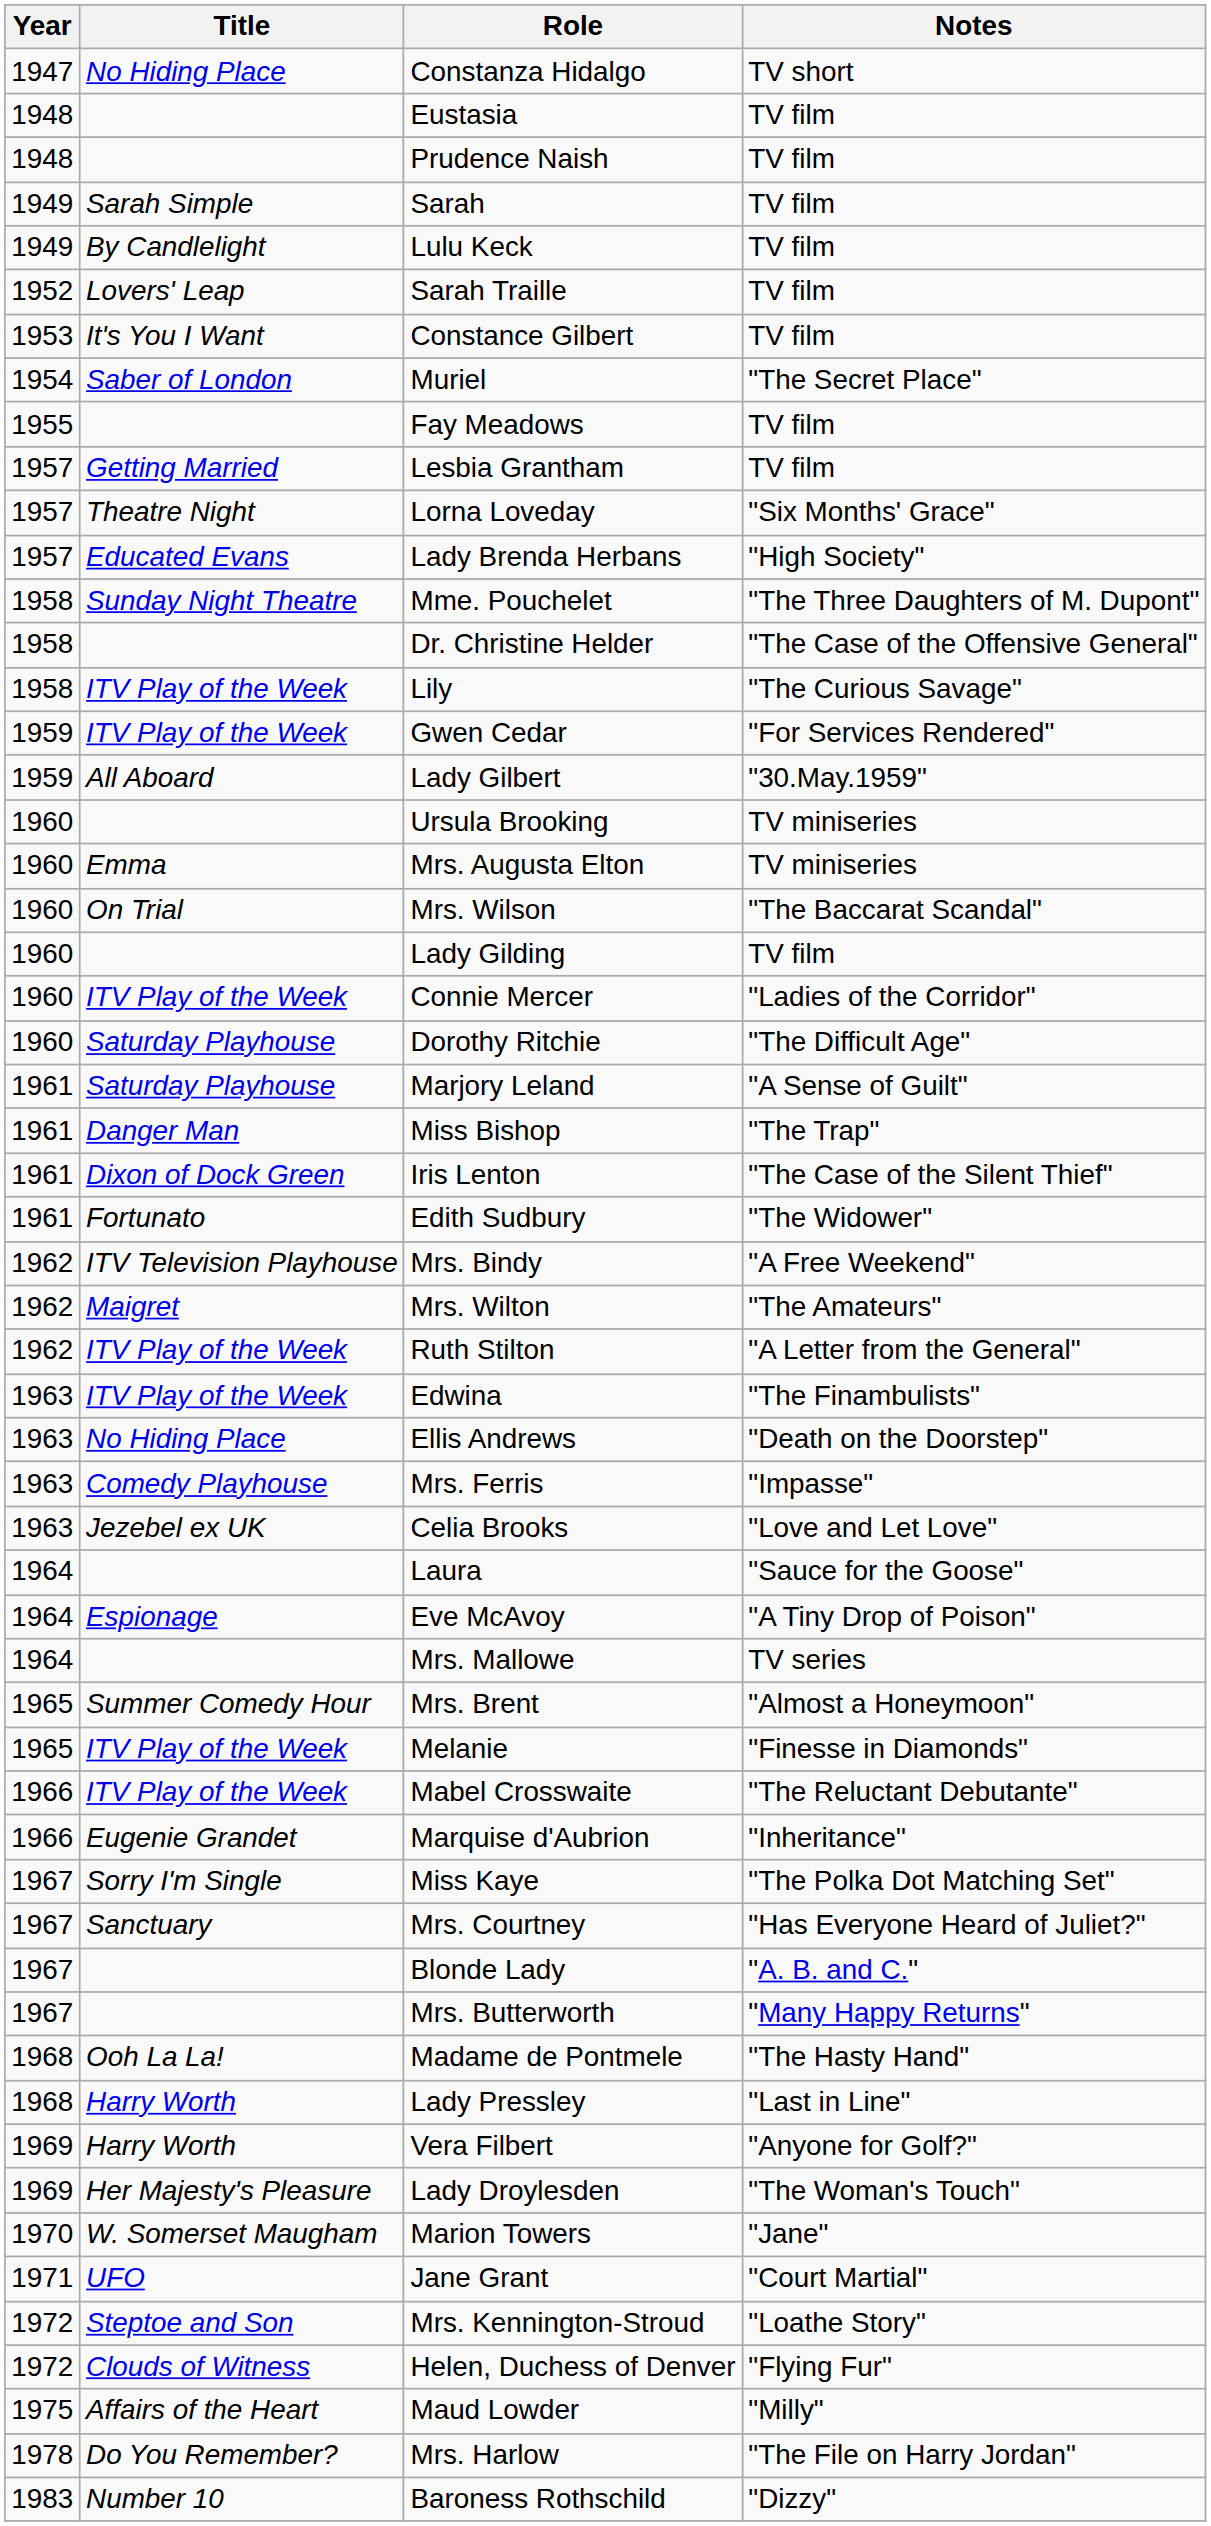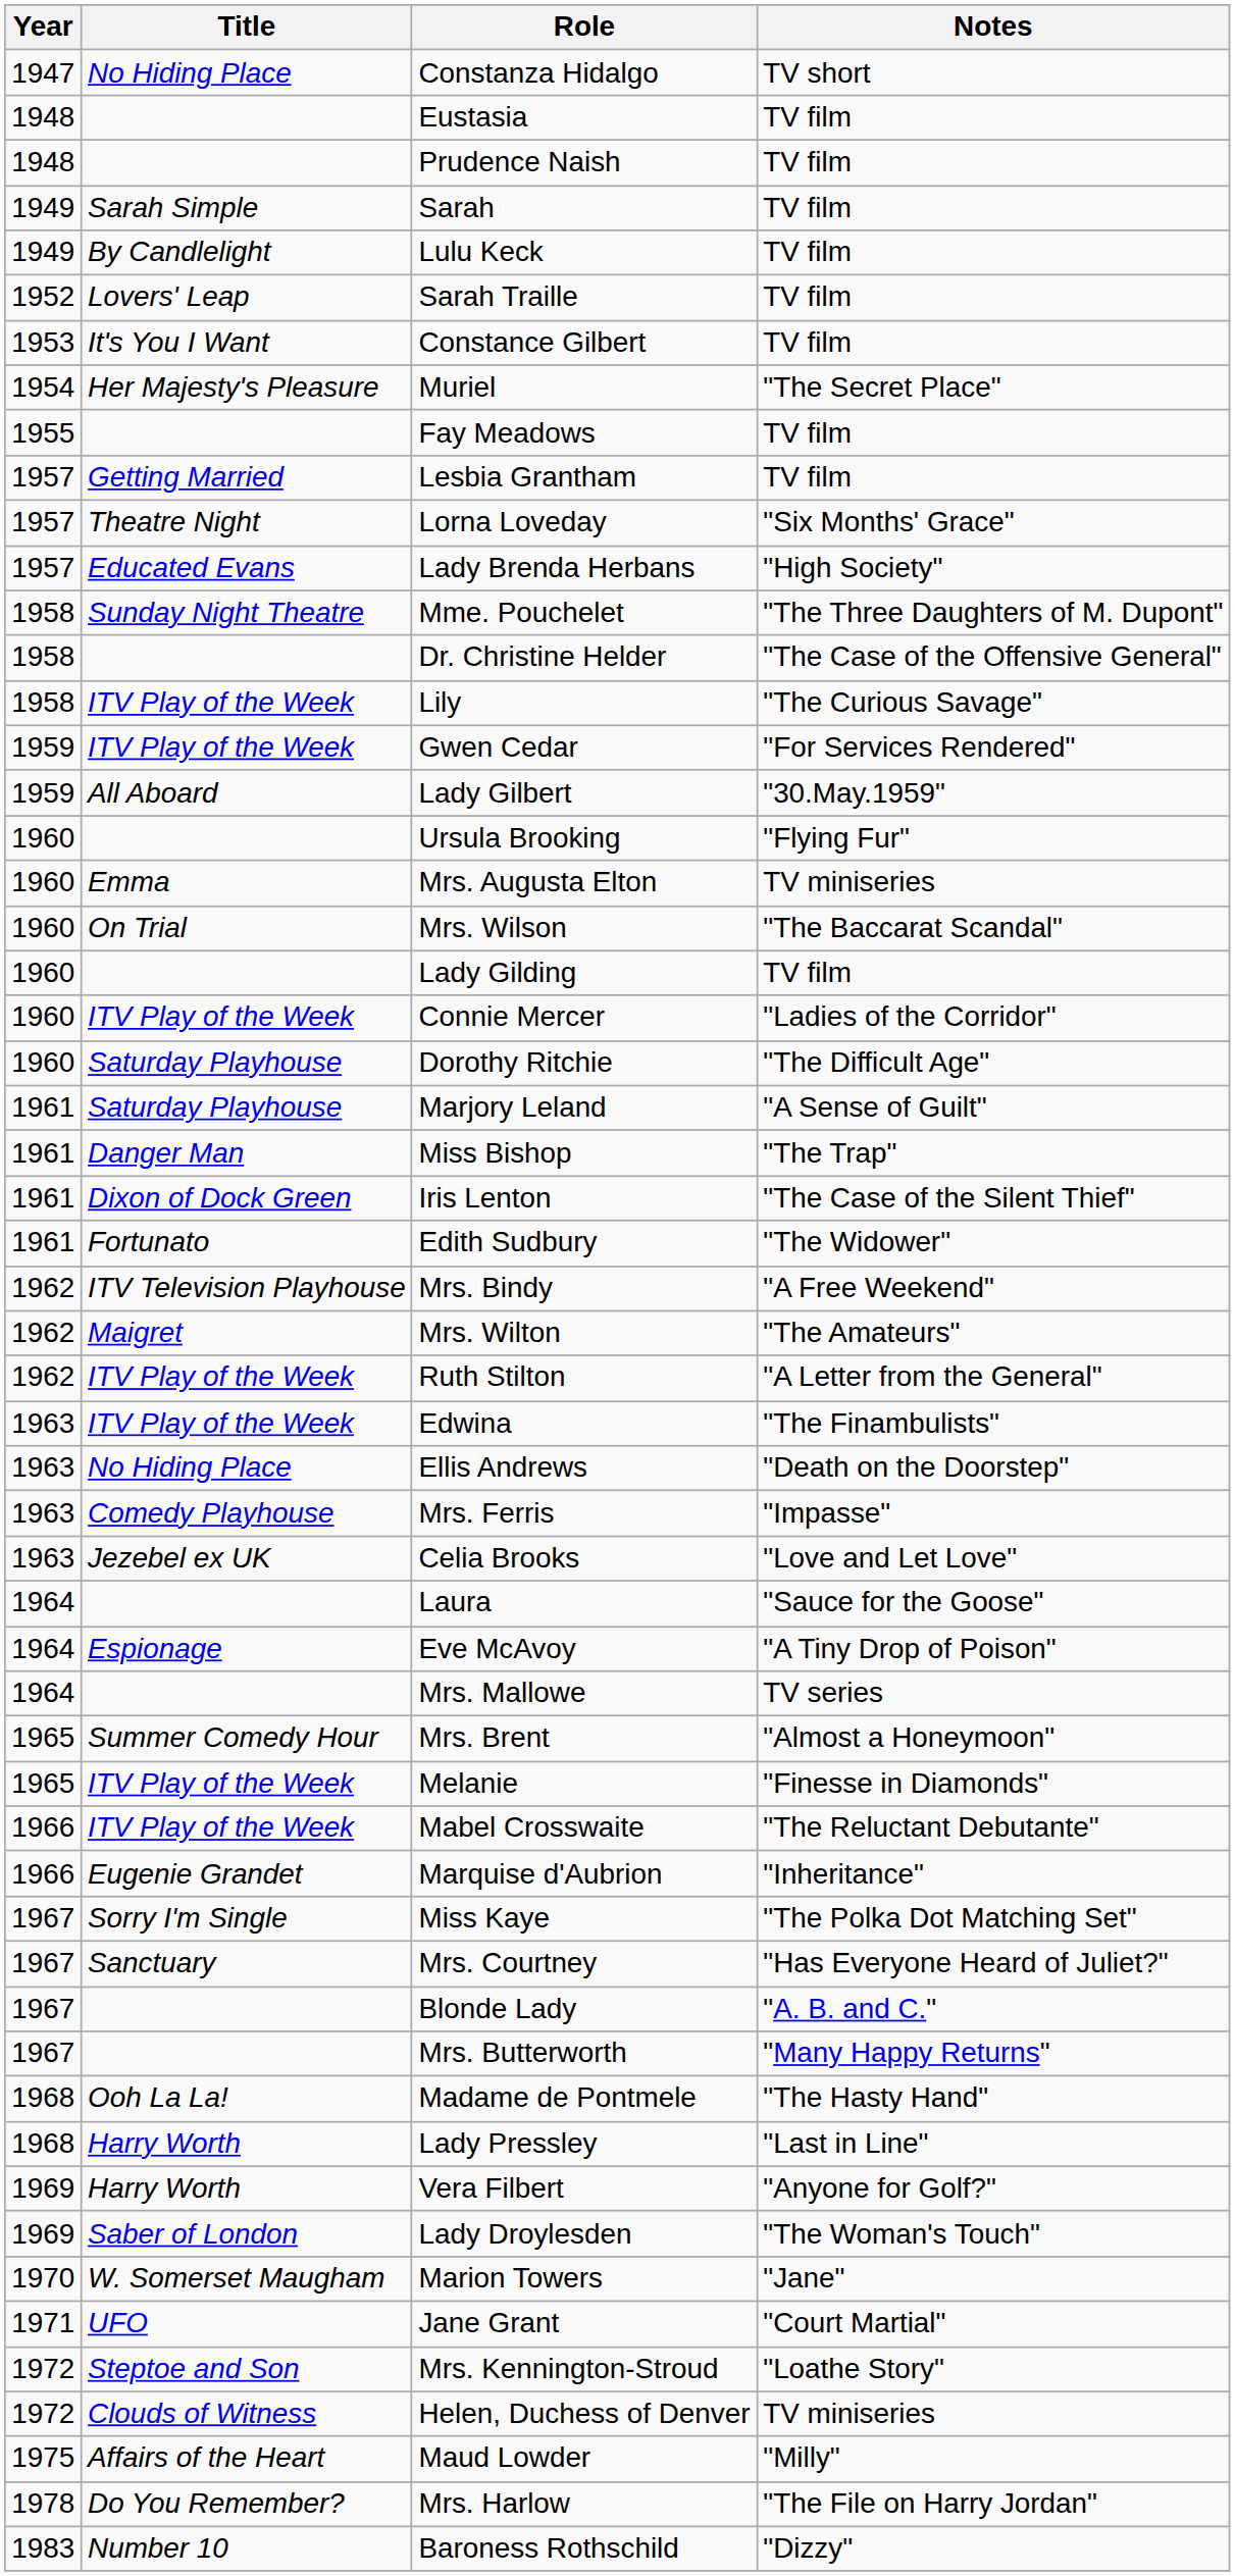Muriel | Title: Saber of London -> Her Majesty's Pleasure
Ursula Brooking | Notes: TV miniseries -> "Flying Fur"
Lady Droylesden | Title: Her Majesty's Pleasure -> Saber of London
Helen, Duchess of Denver | Notes: "Flying Fur" -> TV miniseries
